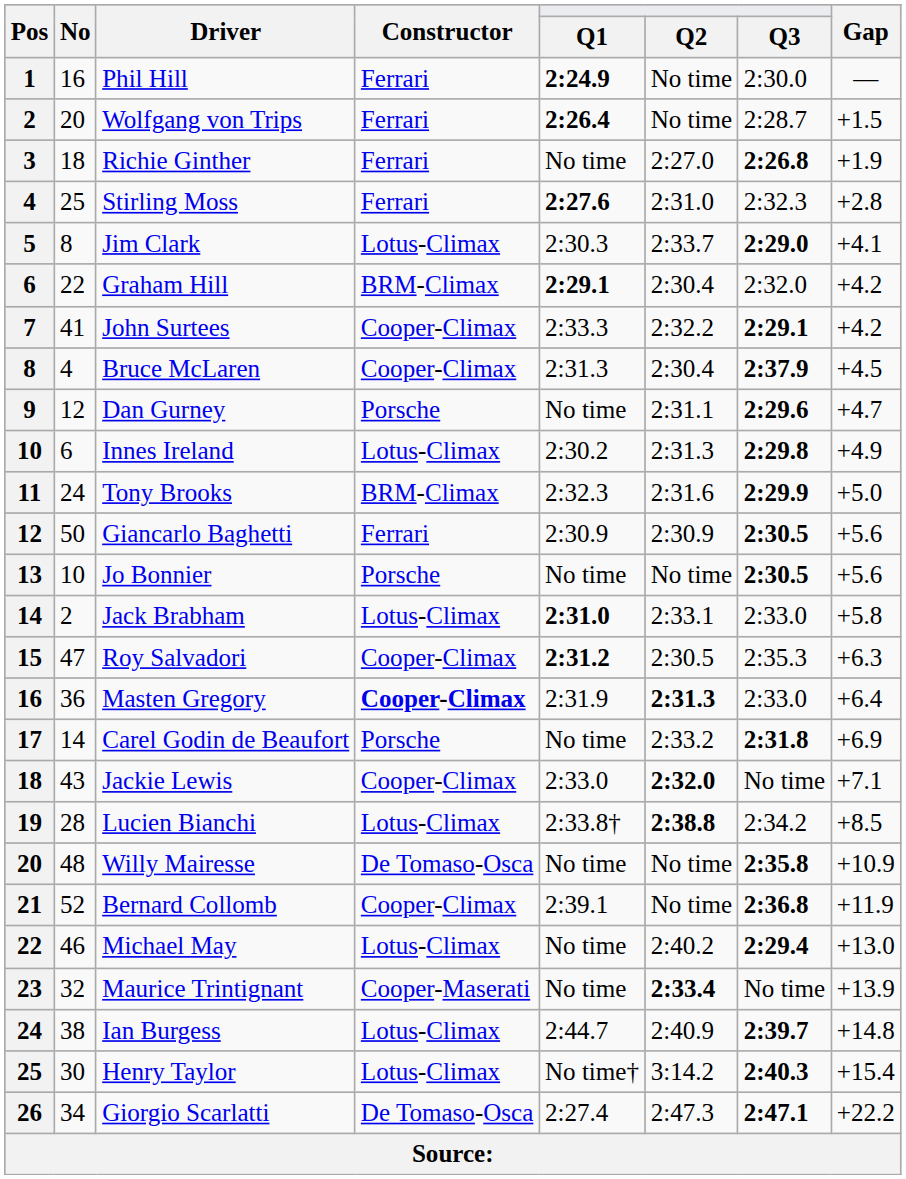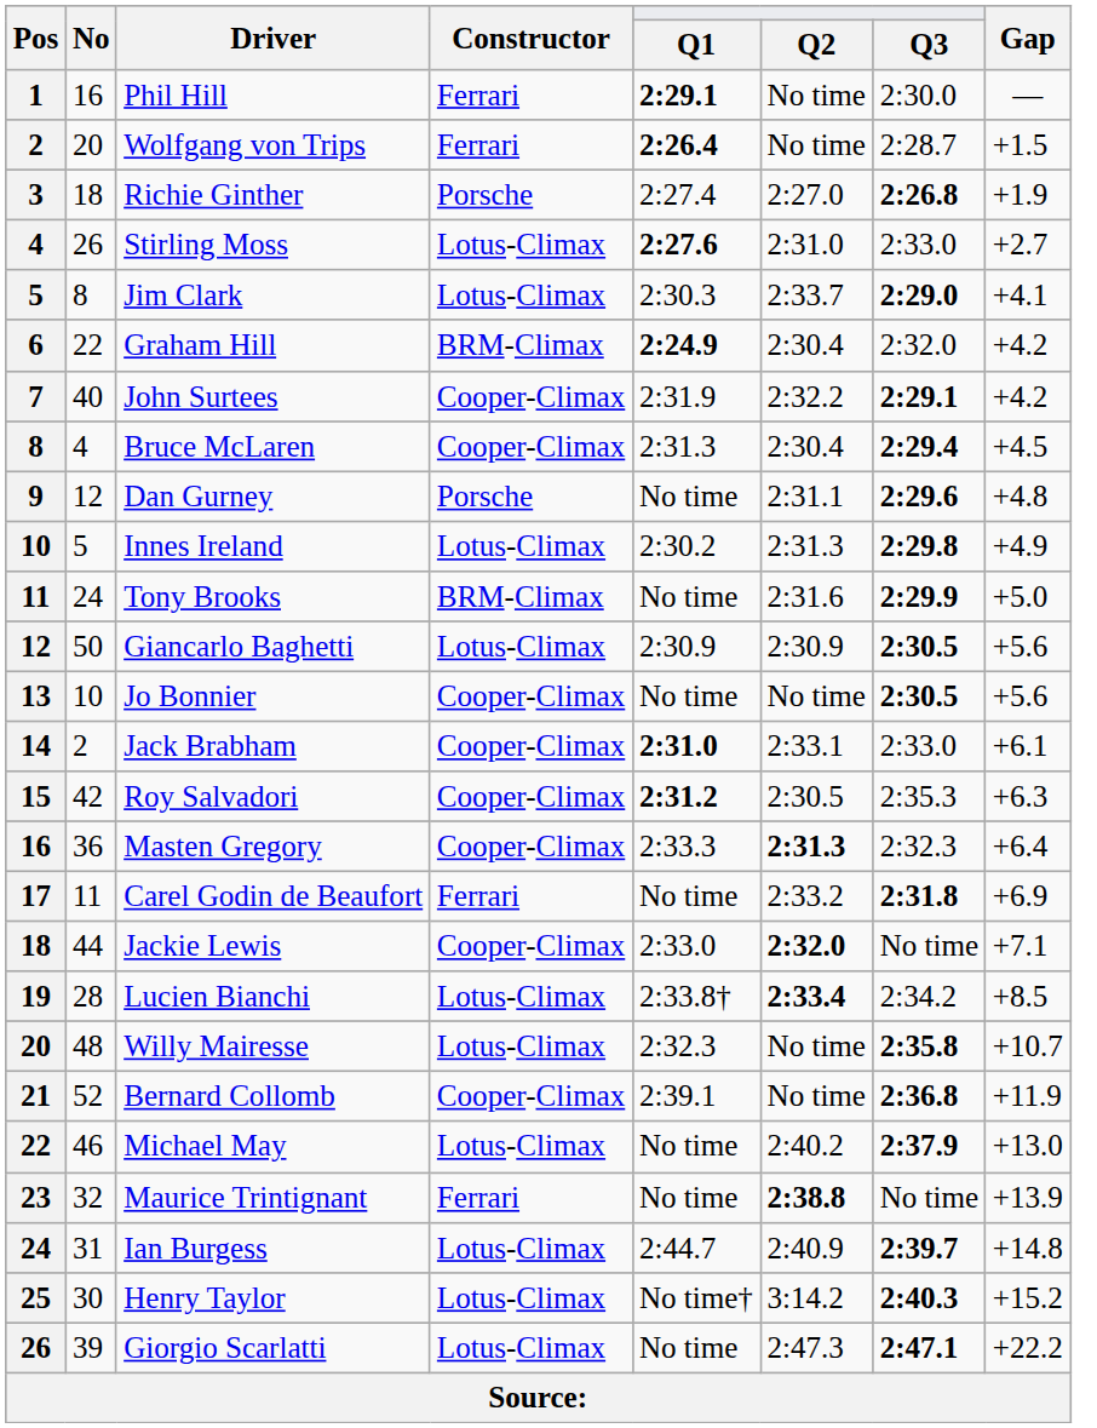Phil Hill | Q1: 2:24.9 -> 2:29.1
Richie Ginther | Constructor: Ferrari -> Porsche
Richie Ginther | Q1: No time -> 2:27.4
Stirling Moss | No: 25 -> 26
Stirling Moss | Constructor: Ferrari -> Lotus-Climax
Stirling Moss | Q3: 2:32.3 -> 2:33.0
Stirling Moss | Gap: +2.8 -> +2.7
Graham Hill | Q1: 2:29.1 -> 2:24.9
John Surtees | No: 41 -> 40
John Surtees | Q1: 2:33.3 -> 2:31.9
Bruce McLaren | Q3: 2:37.9 -> 2:29.4
Dan Gurney | Gap: +4.7 -> +4.8
Innes Ireland | No: 6 -> 5
Tony Brooks | Q1: 2:32.3 -> No time
Giancarlo Baghetti | Constructor: Ferrari -> Lotus-Climax
Jo Bonnier | Constructor: Porsche -> Cooper-Climax
Jack Brabham | Constructor: Lotus-Climax -> Cooper-Climax
Jack Brabham | Gap: +5.8 -> +6.1
Roy Salvadori | No: 47 -> 42
Masten Gregory | Constructor: bold -> normal
Masten Gregory | Q1: 2:31.9 -> 2:33.3
Masten Gregory | Q3: 2:33.0 -> 2:32.3
Carel Godin de Beaufort | No: 14 -> 11
Carel Godin de Beaufort | Constructor: Porsche -> Ferrari
Jackie Lewis | No: 43 -> 44
Lucien Bianchi | Q2: 2:38.8 -> 2:33.4
Willy Mairesse | Constructor: De Tomaso-Osca -> Lotus-Climax
Willy Mairesse | Q1: No time -> 2:32.3
Willy Mairesse | Gap: +10.9 -> +10.7
Michael May | Q3: 2:29.4 -> 2:37.9
Maurice Trintignant | Constructor: Cooper-Maserati -> Ferrari
Maurice Trintignant | Q2: 2:33.4 -> 2:38.8
Ian Burgess | No: 38 -> 31
Henry Taylor | Gap: +15.4 -> +15.2
Giorgio Scarlatti | No: 34 -> 39
Giorgio Scarlatti | Constructor: De Tomaso-Osca -> Lotus-Climax
Giorgio Scarlatti | Q1: 2:27.4 -> No time
